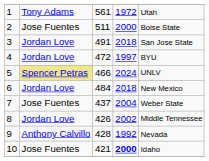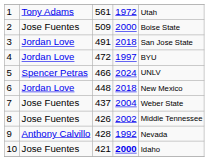2 | column 3: 511 -> 509
5 | column 2: khaki background -> no background
6 | column 3: 484 -> 448
8 | column 2: Jordan Love -> Jose Fuentes
